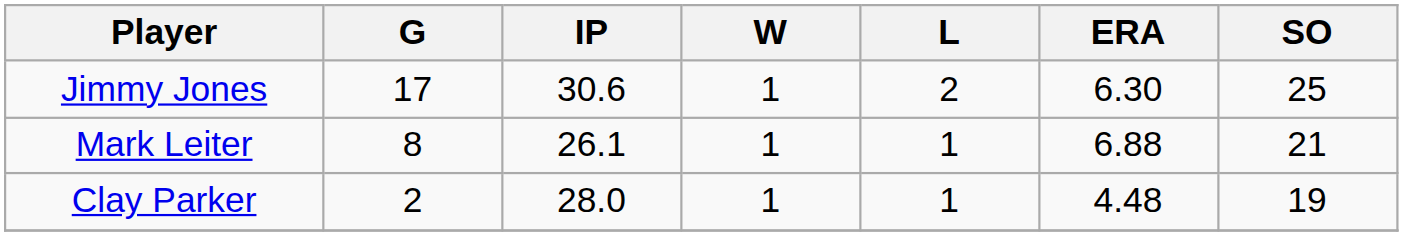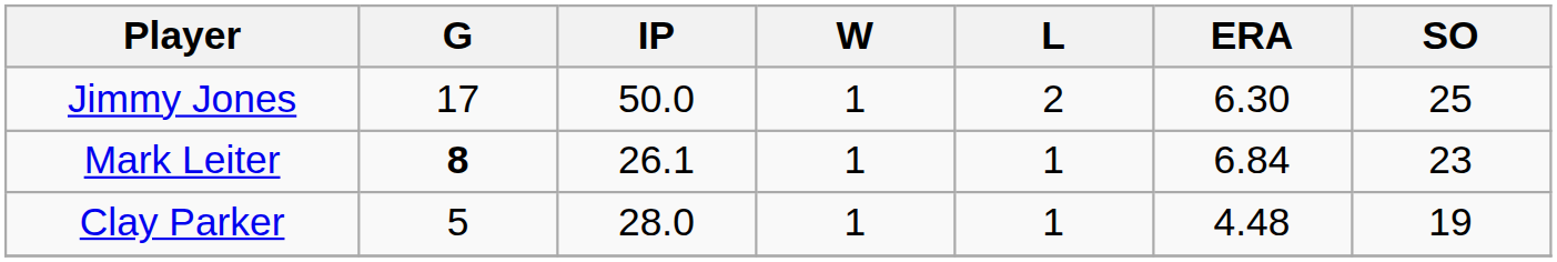Jimmy Jones | IP: 30.6 -> 50.0
Mark Leiter | G: normal -> bold
Mark Leiter | ERA: 6.88 -> 6.84
Mark Leiter | SO: 21 -> 23
Clay Parker | G: 2 -> 5
